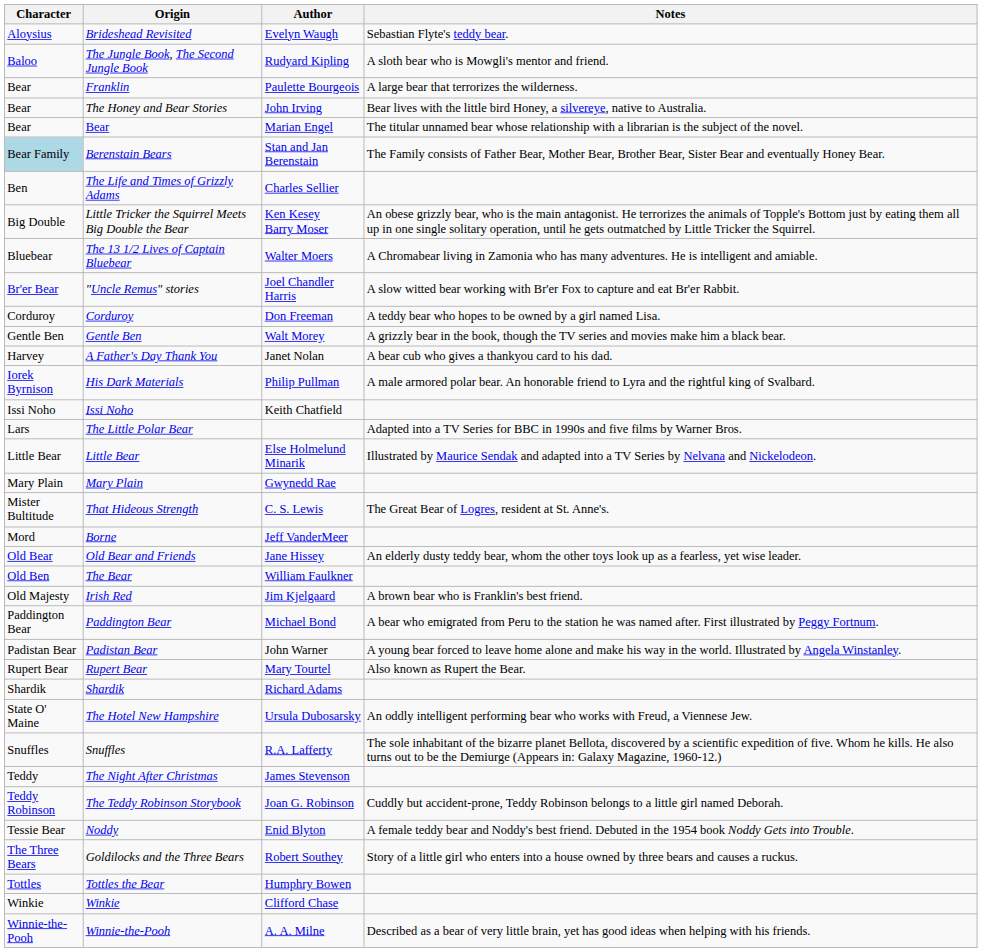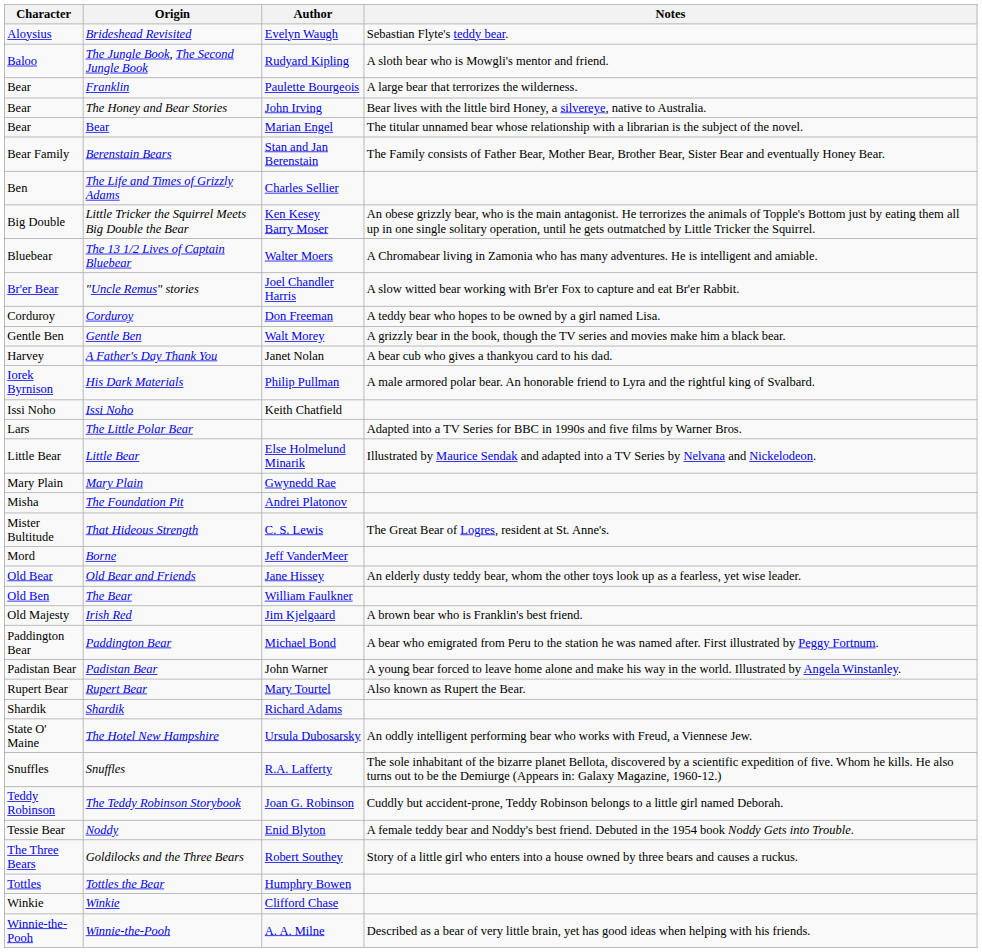Berenstain Bears | Character: lightblue background -> no background
+ row: Misha | The Foundation Pit | Andrei Platonov
- row: Teddy | The Night After Christmas | James Stevenson
